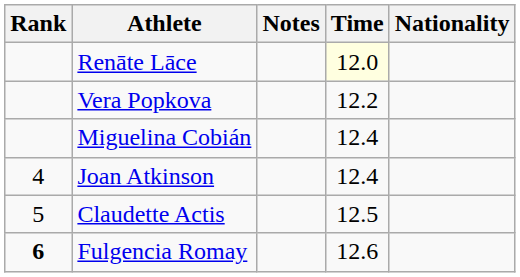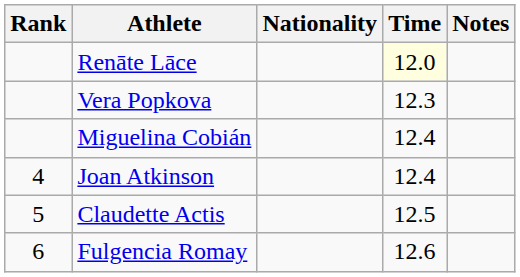columns swapped: Nationality <-> Notes
Vera Popkova | Time: 12.2 -> 12.3
Fulgencia Romay | Rank: bold -> normal
